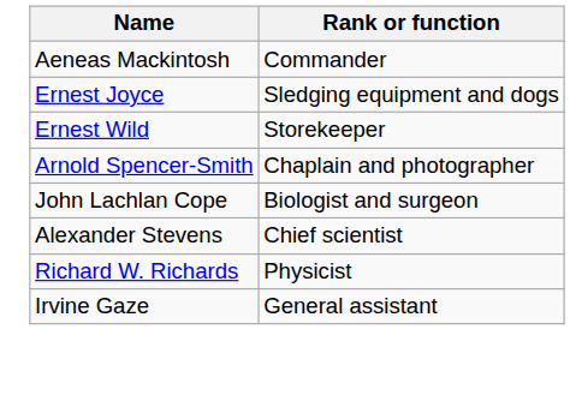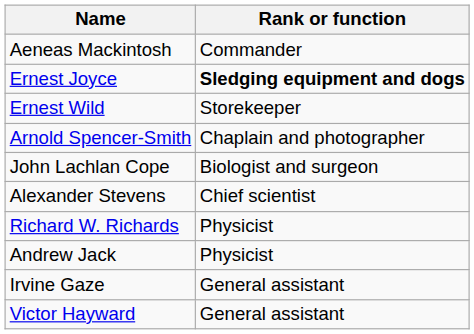Ernest Joyce | Rank or function: normal -> bold
+ row: Andrew Jack | Physicist
+ row: Victor Hayward | General assistant
